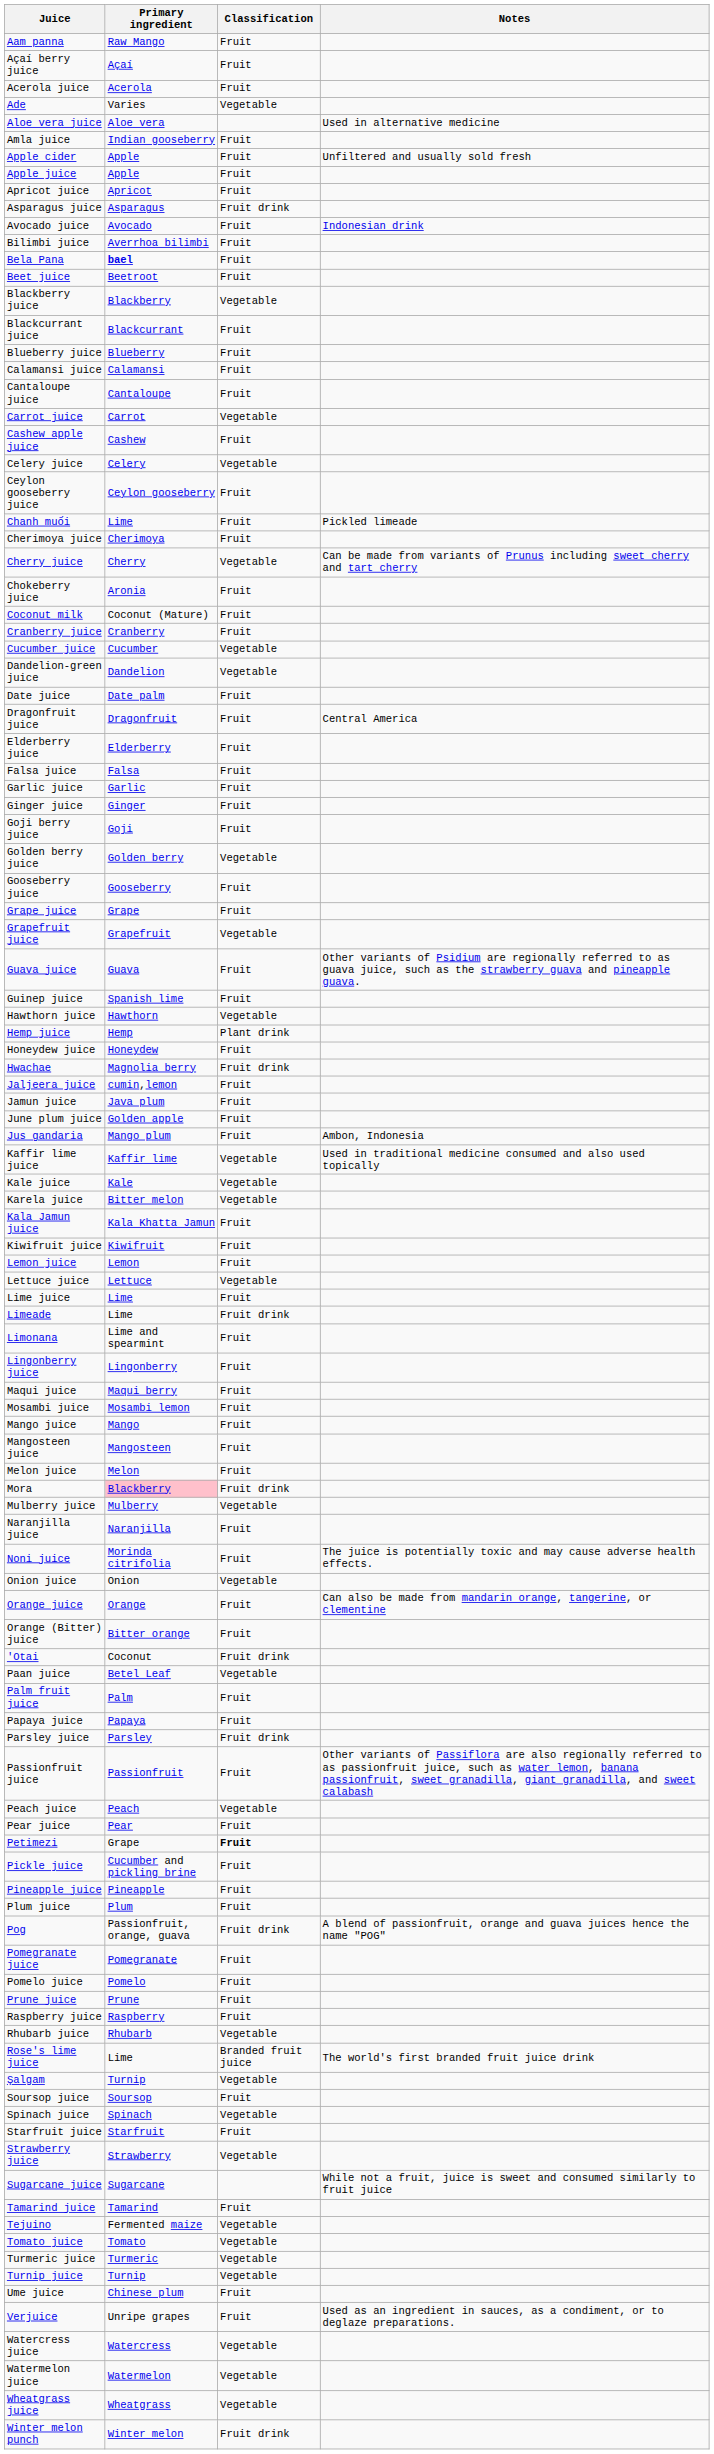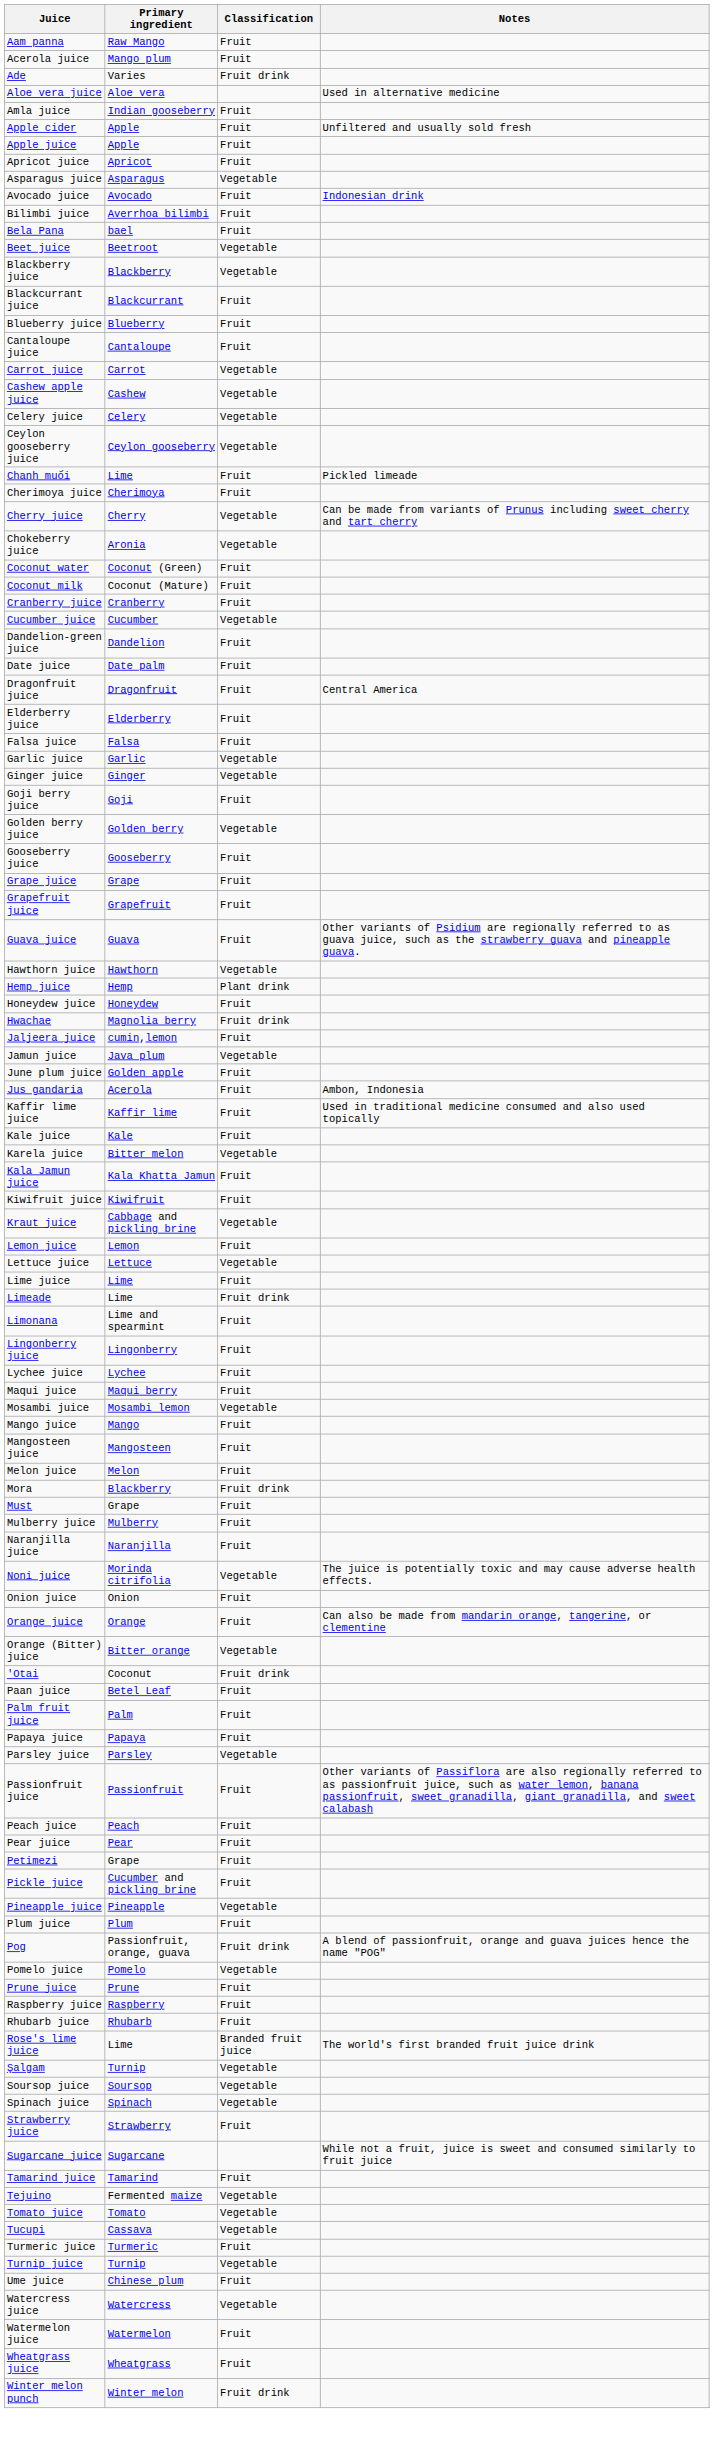- row: Açaí berry juice | Açaí | Fruit
Acerola juice | Primary ingredient: Acerola -> Mango plum
Ade | Classification: Vegetable -> Fruit drink
Asparagus juice | Classification: Fruit drink -> Vegetable
Bela Pana | Primary ingredient: bold -> normal
Beet juice | Classification: Fruit -> Vegetable
- row: Calamansi juice | Calamansi | Fruit
Cashew apple juice | Classification: Fruit -> Vegetable
Ceylon gooseberry juice | Classification: Fruit -> Vegetable
Chokeberry juice | Classification: Fruit -> Vegetable
+ row: Coconut water | Coconut (Green) | Fruit
Dandelion-green juice | Classification: Vegetable -> Fruit
Garlic juice | Classification: Fruit -> Vegetable
Ginger juice | Classification: Fruit -> Vegetable
Grapefruit juice | Classification: Vegetable -> Fruit
- row: Guinep juice | Spanish lime | Fruit
Jamun juice | Classification: Fruit -> Vegetable
Jus gandaria | Primary ingredient: Mango plum -> Acerola
Kaffir lime juice | Classification: Vegetable -> Fruit
Kale juice | Classification: Vegetable -> Fruit
+ row: Kraut juice | Cabbage and pickling brine | Vegetable
+ row: Lychee juice | Lychee | Fruit
Mosambi juice | Classification: Fruit -> Vegetable
Mora | Primary ingredient: pink background -> no background
+ row: Must | Grape | Fruit
Mulberry juice | Classification: Vegetable -> Fruit
Noni juice | Classification: Fruit -> Vegetable
Onion juice | Classification: Vegetable -> Fruit
Orange (Bitter) juice | Classification: Fruit -> Vegetable
Paan juice | Classification: Vegetable -> Fruit
Parsley juice | Classification: Fruit drink -> Vegetable
Peach juice | Classification: Vegetable -> Fruit
Petimezi | Classification: bold -> normal
Pineapple juice | Classification: Fruit -> Vegetable
- row: Pomegranate juice | Pomegranate | Fruit
Pomelo juice | Classification: Fruit -> Vegetable
Rhubarb juice | Classification: Vegetable -> Fruit
Soursop juice | Classification: Fruit -> Vegetable
- row: Starfruit juice | Starfruit | Fruit
Strawberry juice | Classification: Vegetable -> Fruit
+ row: Tucupi | Cassava | Vegetable
Turmeric juice | Classification: Vegetable -> Fruit
- row: Verjuice | Unripe grapes | Fruit | Used as an ingredient in sauces, as a condiment, or to deglaze preparations.
Watermelon juice | Classification: Vegetable -> Fruit
Wheatgrass juice | Classification: Vegetable -> Fruit
